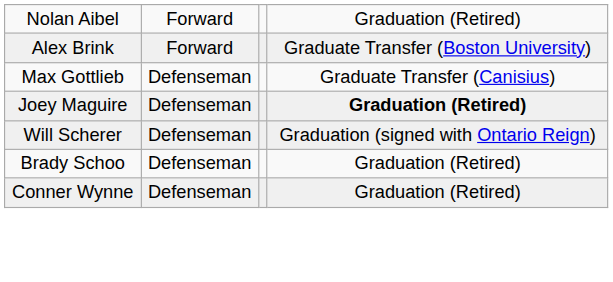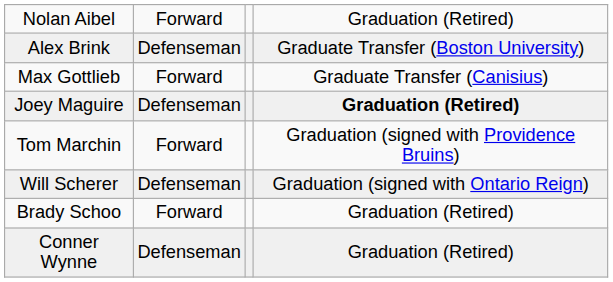Alex Brink | column 2: Forward -> Defenseman
Max Gottlieb | column 2: Defenseman -> Forward
+ row: Tom Marchin | Forward | Graduation (signed with Providence Bruins)
Brady Schoo | column 2: Defenseman -> Forward
